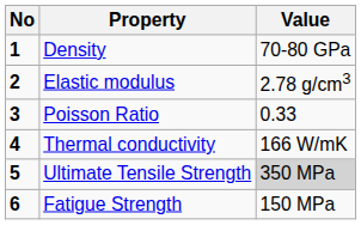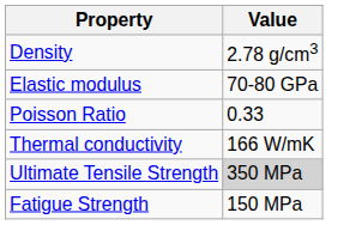- column: No | 1 | 2 | 3 | 4 | 5 | 6
Density | Value: 70-80 GPa -> 2.78 g/cm3
Elastic modulus | Value: 2.78 g/cm3 -> 70-80 GPa
